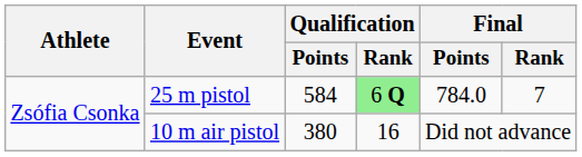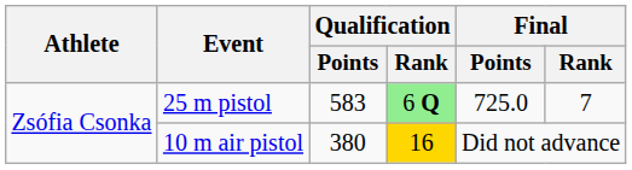25 m pistol | Qualification / Points: 584 -> 583
25 m pistol | Final / Points: 784.0 -> 725.0
10 m air pistol | Qualification / Rank: no background -> gold background
